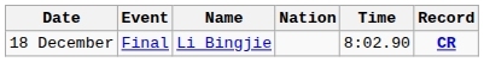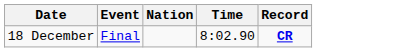- column: Name | Li Bingjie
